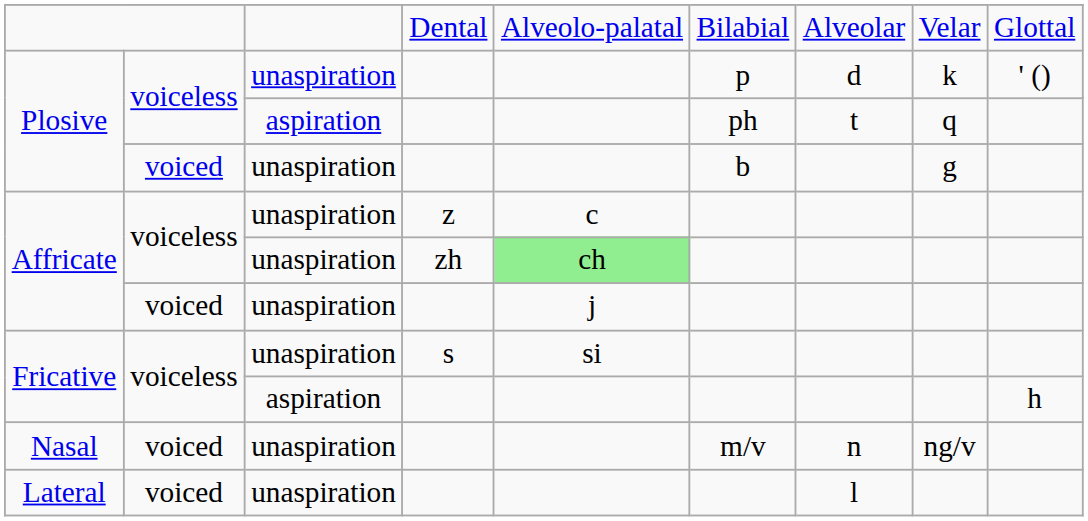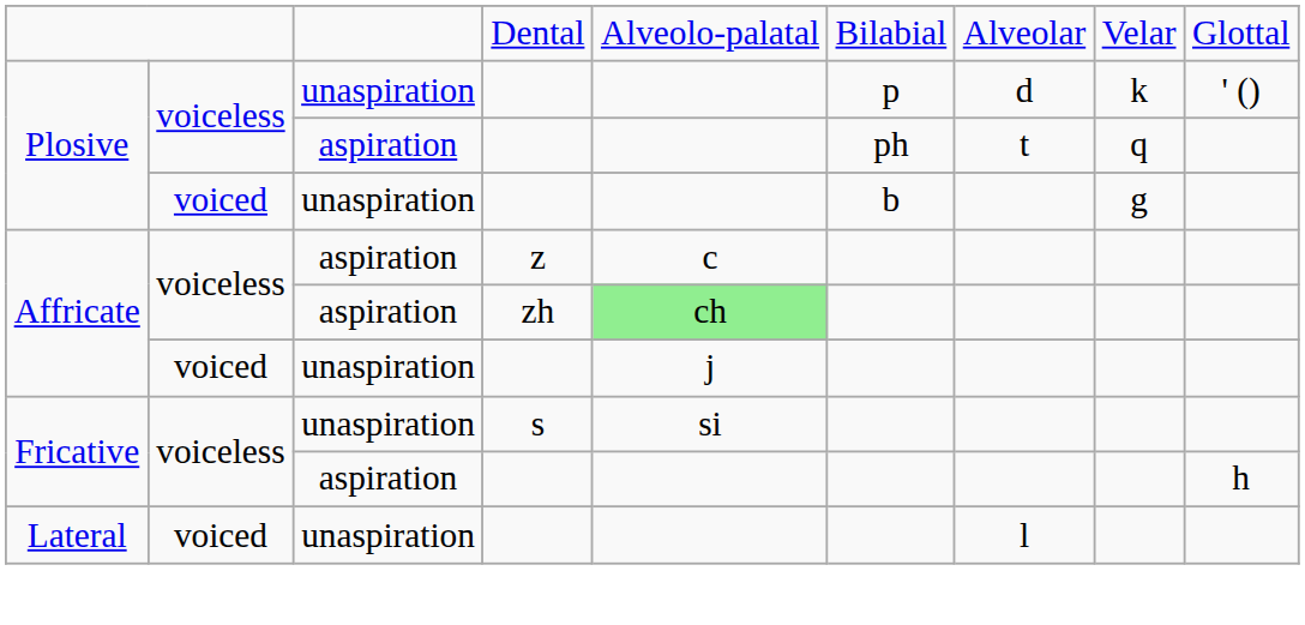Affricate / z | column 3: unaspiration -> aspiration
Affricate / zh | column 3: unaspiration -> aspiration
- row: Nasal | voiced | unaspiration | m/v | n | ng/v
